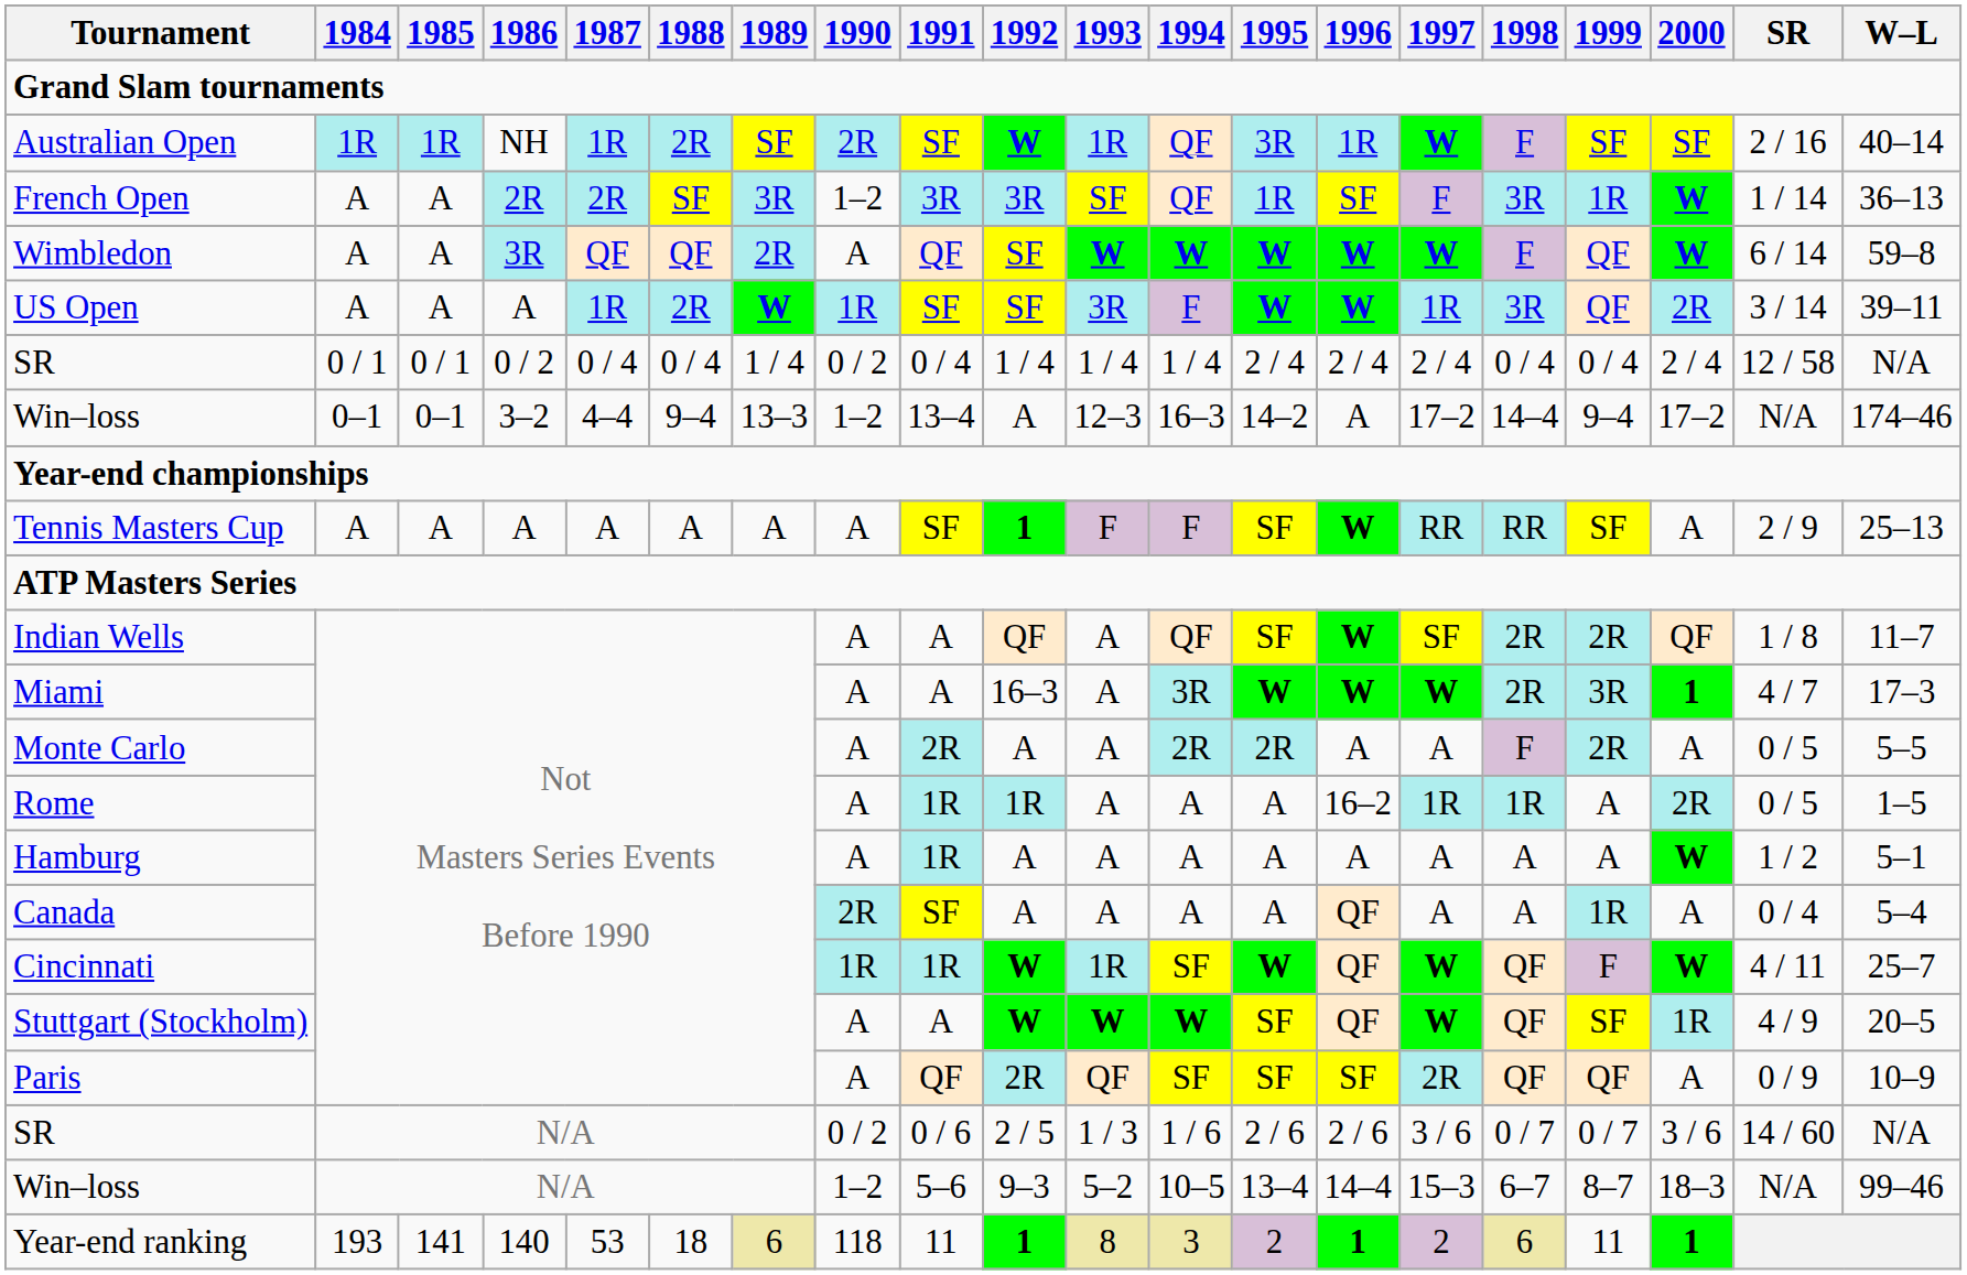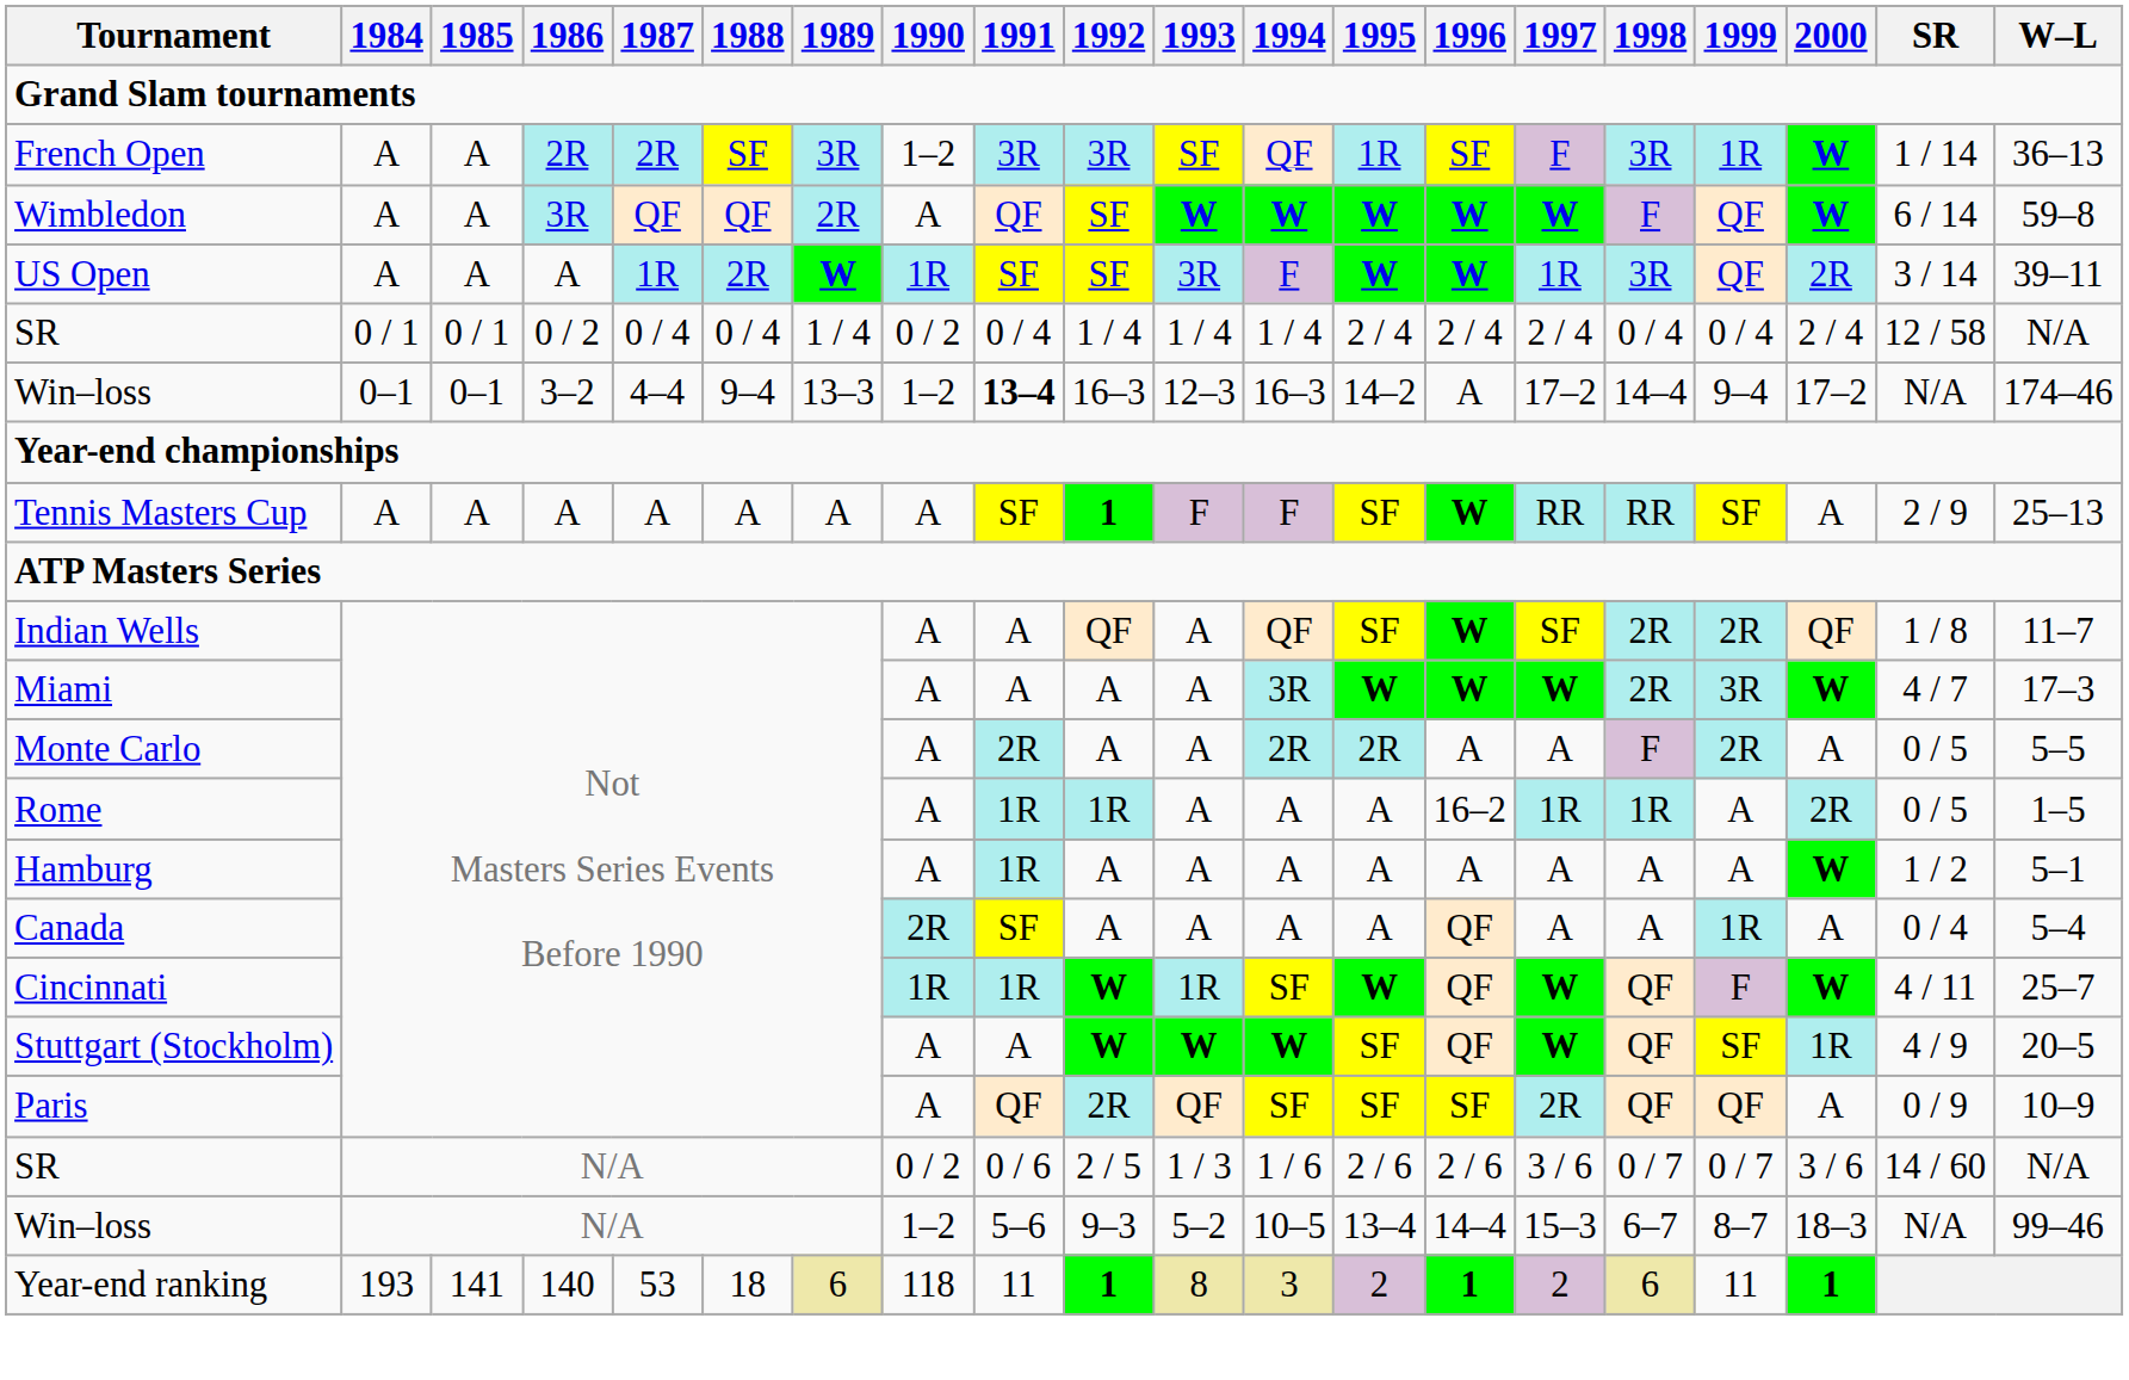- row: Australian Open | 1R | 1R | NH | 1R | 2R | SF | 2R | SF | W | 1R | QF | 3R | 1R | W | F | SF | SF | 2 / 16 | 40–14
Win–loss / 3–2 | 1991: normal -> bold
Win–loss / 3–2 | 1992: A -> 16–3
Miami | 1992: 16–3 -> A
Miami | 2000: 1 -> W
